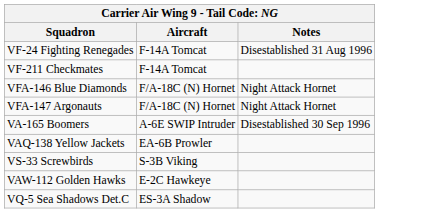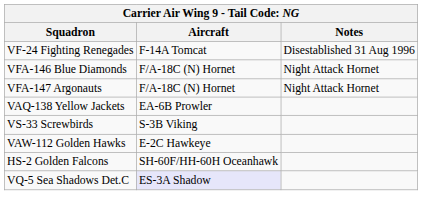- row: VF-211 Checkmates | F-14A Tomcat
- row: VA-165 Boomers | A-6E SWIP Intruder | Disestablished 30 Sep 1996
+ row: HS-2 Golden Falcons | SH-60F/HH-60H Oceanhawk
VQ-5 Sea Shadows Det.C | Aircraft: no background -> lavender background
